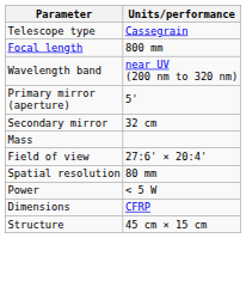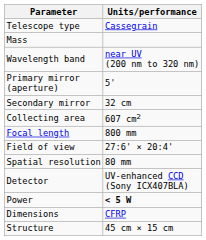rows swapped: Mass <-> Focal length
+ row: Collecting area | 607 cm2
+ row: Detector | UV-enhanced CCD (Sony ICX407BLA)
Power | Units/performance: normal -> bold
